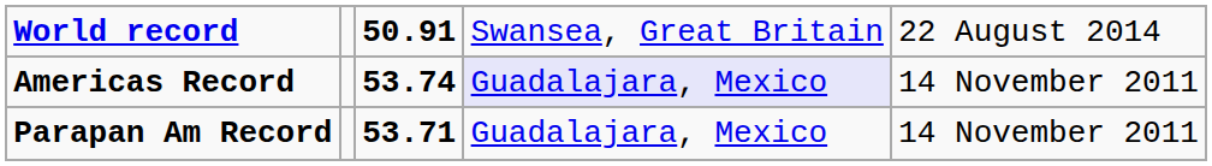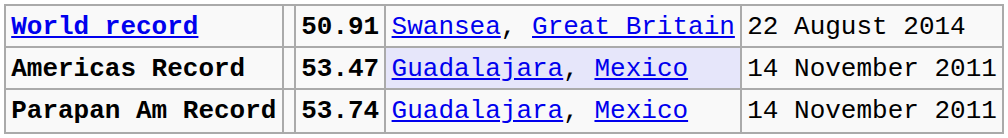Americas Record | column 3: 53.74 -> 53.47
Parapan Am Record | column 3: 53.71 -> 53.74
